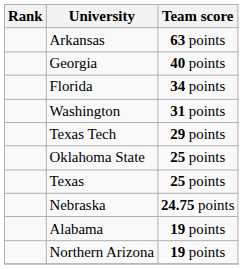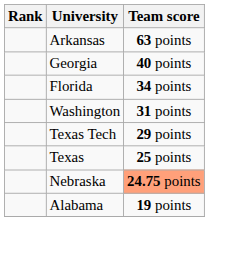- row: Oklahoma State | 25 points
Nebraska | Team score: no background -> lightsalmon background
- row: Northern Arizona | 19 points
